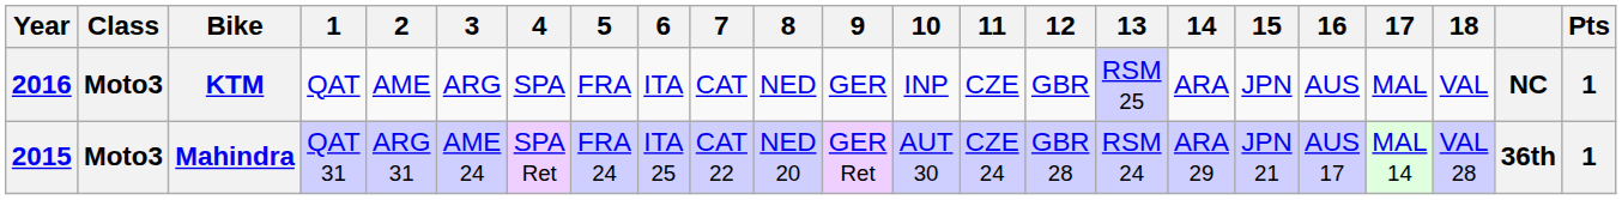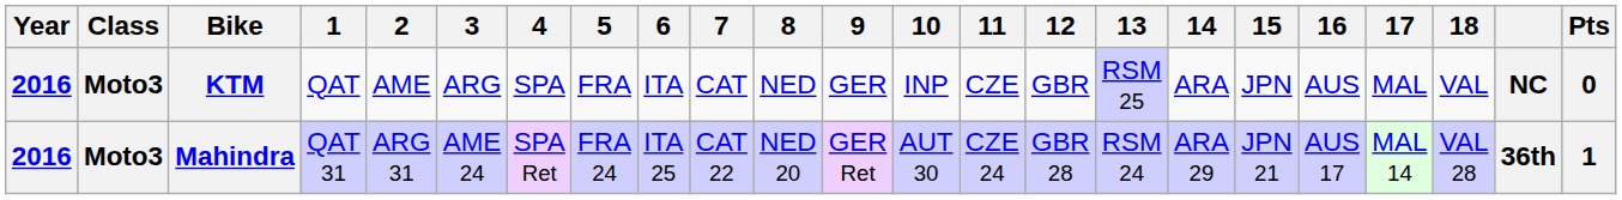KTM | Pts: 1 -> 0
Mahindra | Year: 2015 -> 2016
